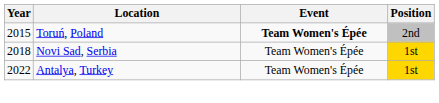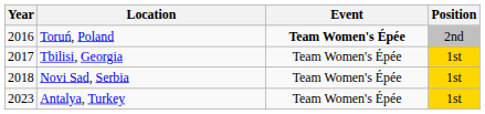Toruń, Poland | Year: 2015 -> 2016
+ row: 2017 | Tbilisi, Georgia | Team Women's Épée | 1st
Antalya, Turkey | Year: 2022 -> 2023
